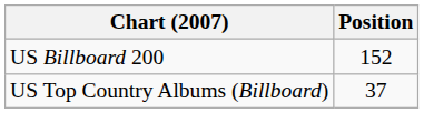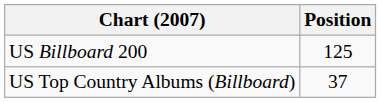US Billboard 200 | Position: 152 -> 125
